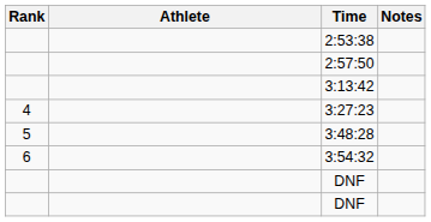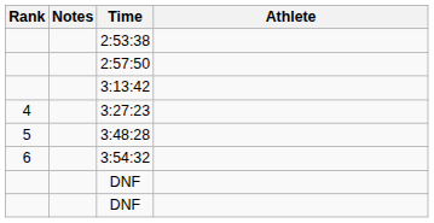columns swapped: Athlete <-> Notes
